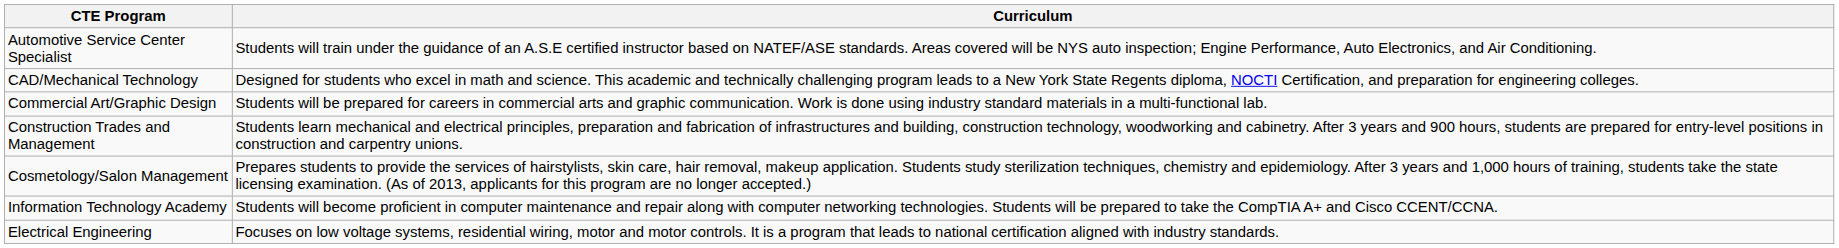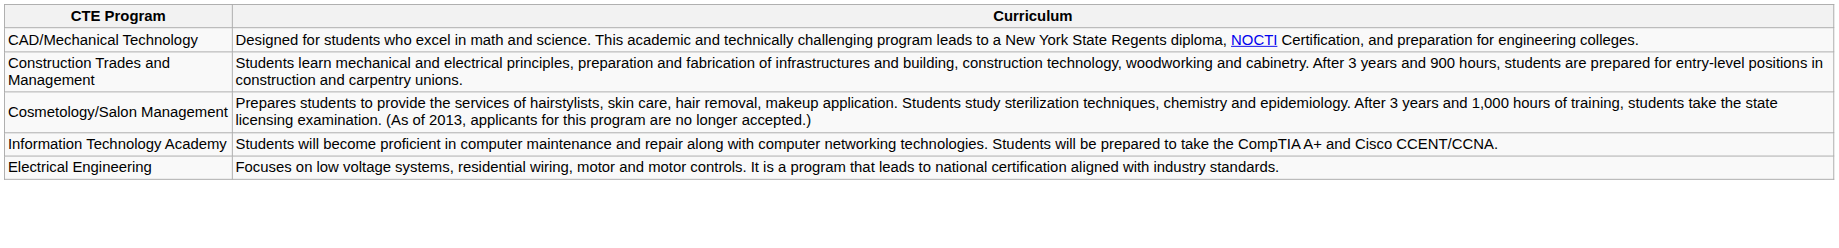- row: Automotive Service Center Specialist | Students will train under the guidance of an A.S.E certified instructor based on NATEF/ASE standards. Areas covered will be NYS auto inspection; Engine Performance, Auto Electronics, and Air Conditioning.
- row: Commercial Art/Graphic Design | Students will be prepared for careers in commercial arts and graphic communication. Work is done using industry standard materials in a multi-functional lab.
